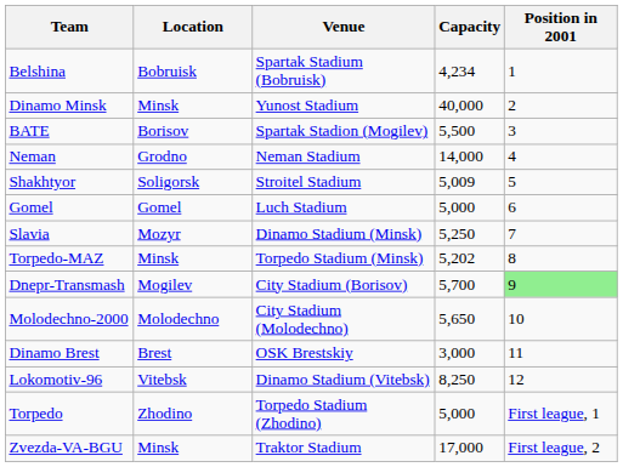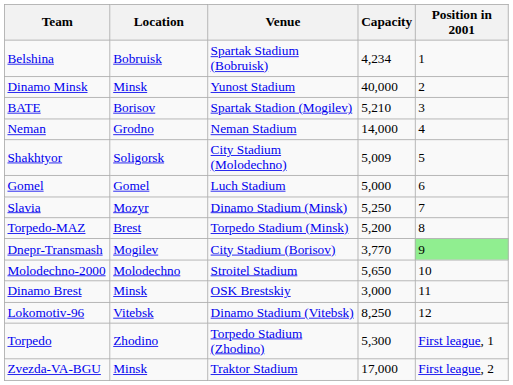BATE | Capacity: 5,500 -> 5,210
Shakhtyor | Venue: Stroitel Stadium -> City Stadium (Molodechno)
Torpedo-MAZ | Location: Minsk -> Brest
Torpedo-MAZ | Capacity: 5,202 -> 5,200
Dnepr-Transmash | Capacity: 5,700 -> 3,770
Molodechno-2000 | Venue: City Stadium (Molodechno) -> Stroitel Stadium
Dinamo Brest | Location: Brest -> Minsk
Torpedo | Capacity: 5,000 -> 5,300
